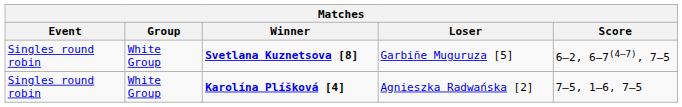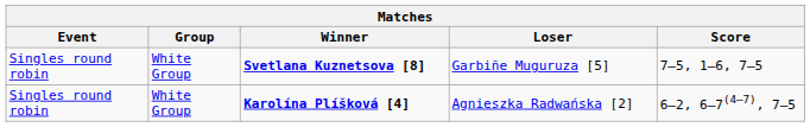Svetlana Kuznetsova [8] | Score: 6–2, 6–7(4–7), 7–5 -> 7–5, 1–6, 7–5
Karolína Plíšková [4] | Score: 7–5, 1–6, 7–5 -> 6–2, 6–7(4–7), 7–5
